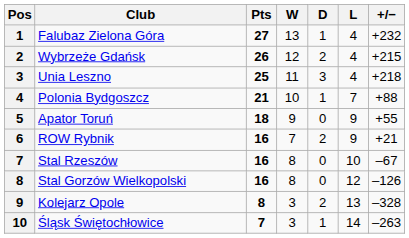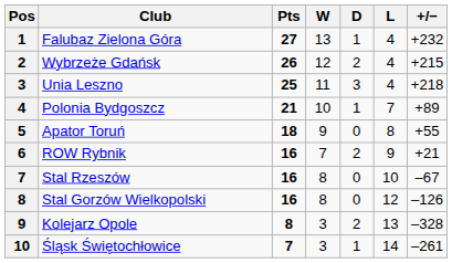Polonia Bydgoszcz | +/−: +88 -> +89
Apator Toruń | L: 9 -> 8
Śląsk Świętochłowice | +/−: –263 -> –261
